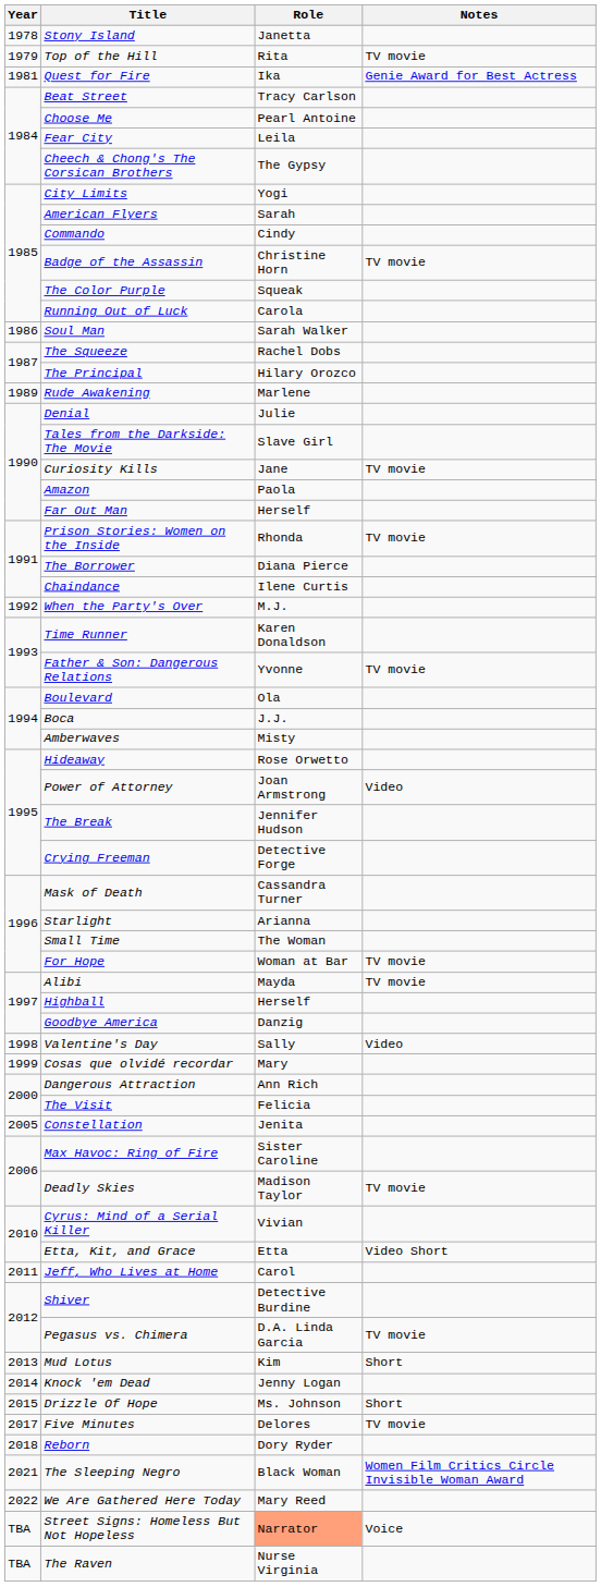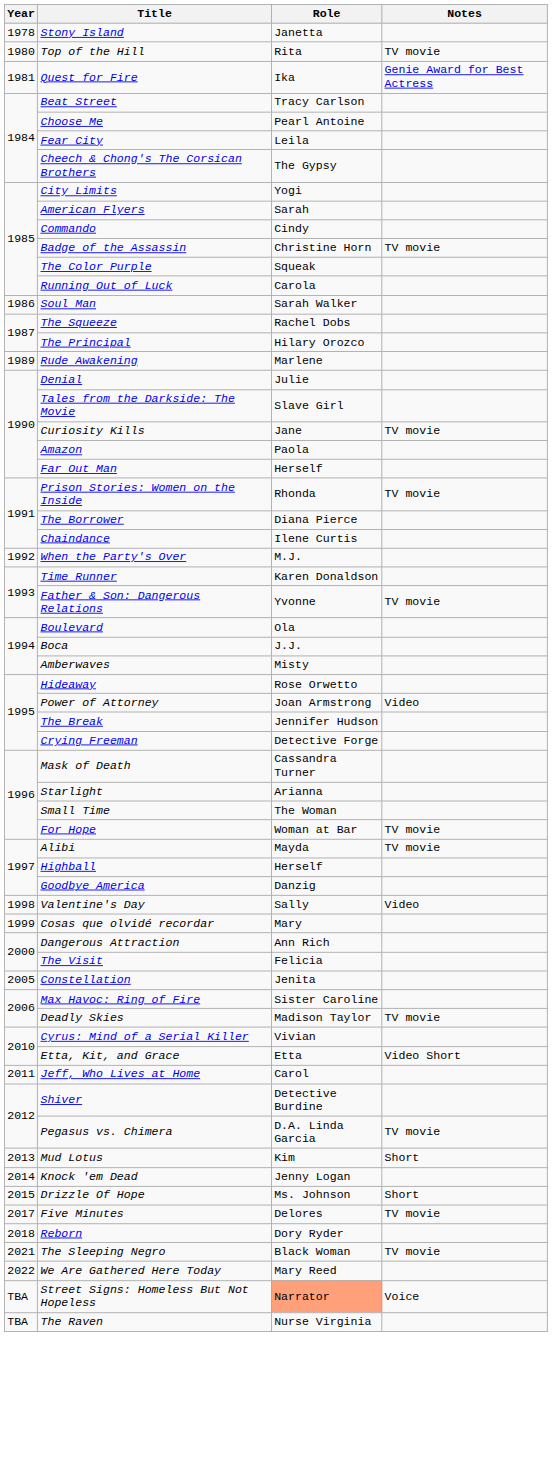Top of the Hill | Year: 1979 -> 1980
The Sleeping Negro | Notes: Women Film Critics Circle Invisible Woman Award -> TV movie
